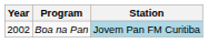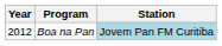Boa na Pan | Year: 2002 -> 2012
